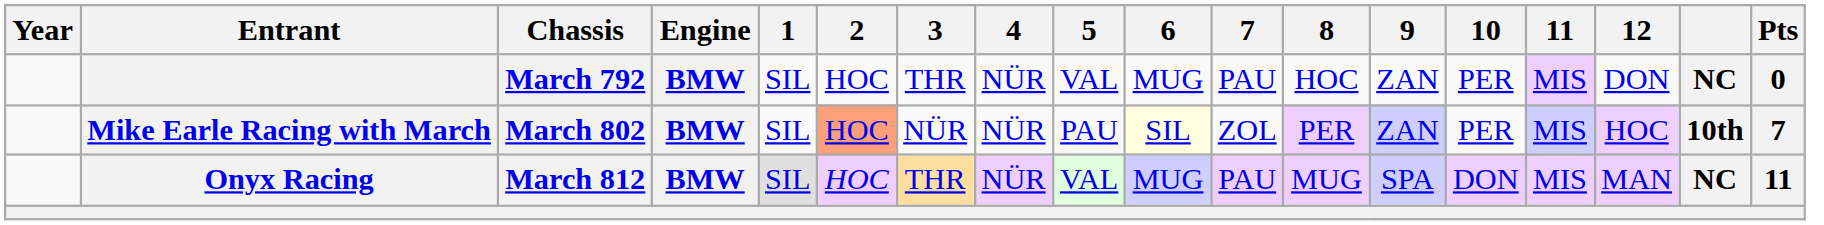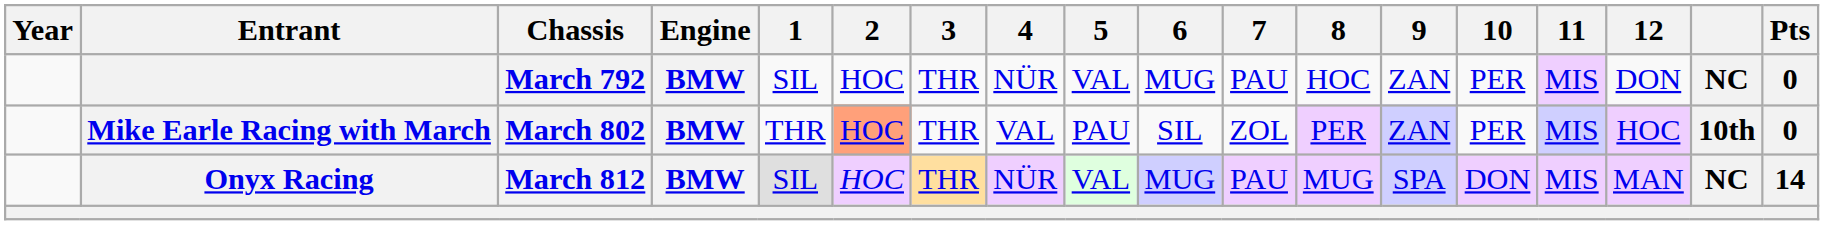Mike Earle Racing with March | 1: SIL -> THR
Mike Earle Racing with March | 3: NÜR -> THR
Mike Earle Racing with March | 4: NÜR -> VAL
Mike Earle Racing with March | 6: lightyellow background -> no background
Mike Earle Racing with March | Pts: 7 -> 0
Onyx Racing | Pts: 11 -> 14
